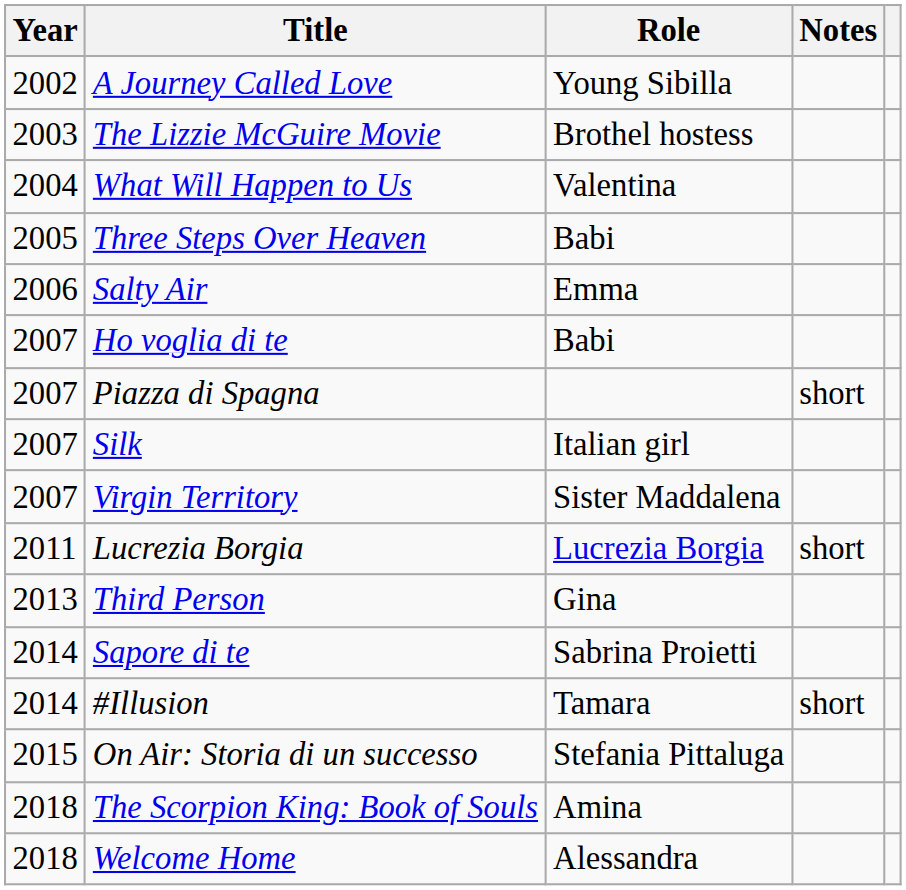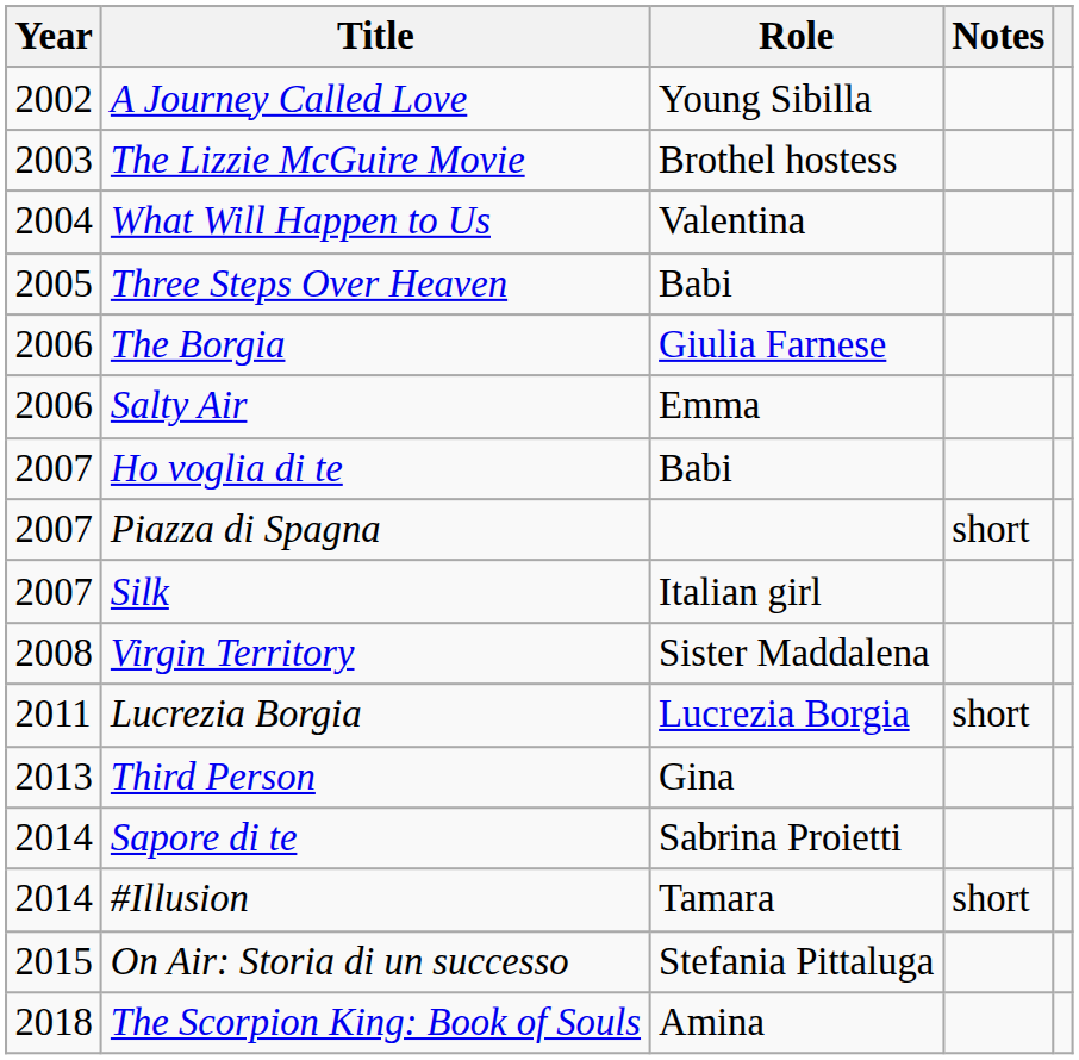+ row: 2006 | The Borgia | Giulia Farnese
Virgin Territory | Year: 2007 -> 2008
- row: 2018 | Welcome Home | Alessandra
